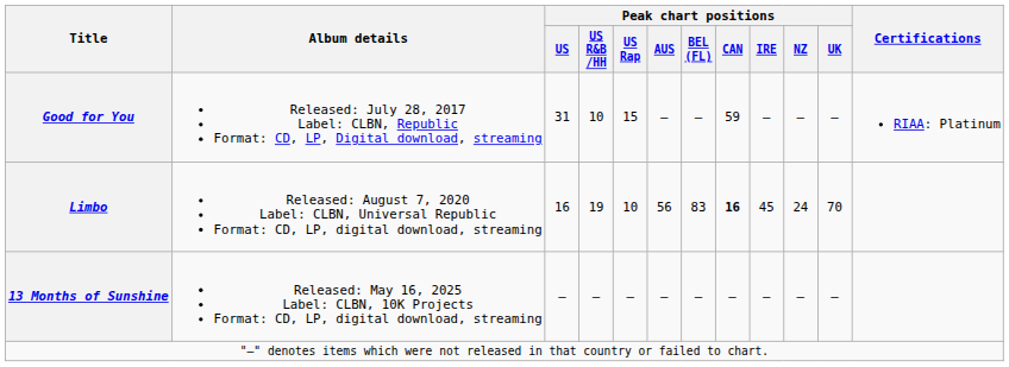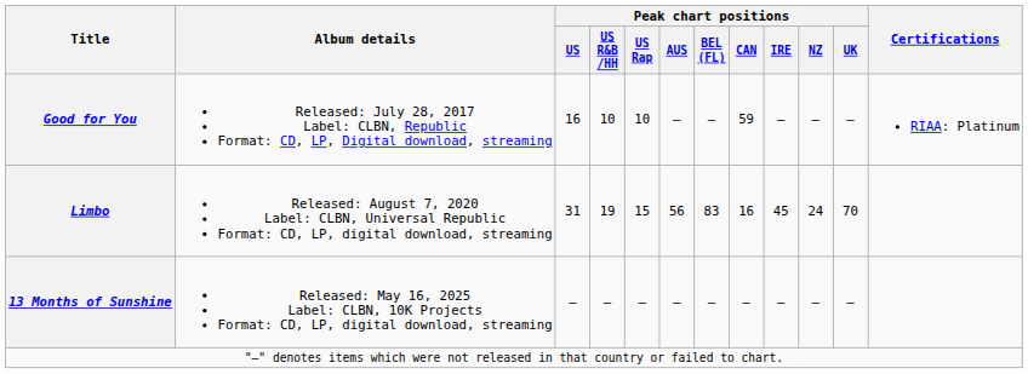Good for You | Peak chart positions / US: 31 -> 16
Good for You | Peak chart positions / US Rap: 15 -> 10
Limbo | Peak chart positions / US: 16 -> 31
Limbo | Peak chart positions / US Rap: 10 -> 15
Limbo | Peak chart positions / CAN: bold -> normal
